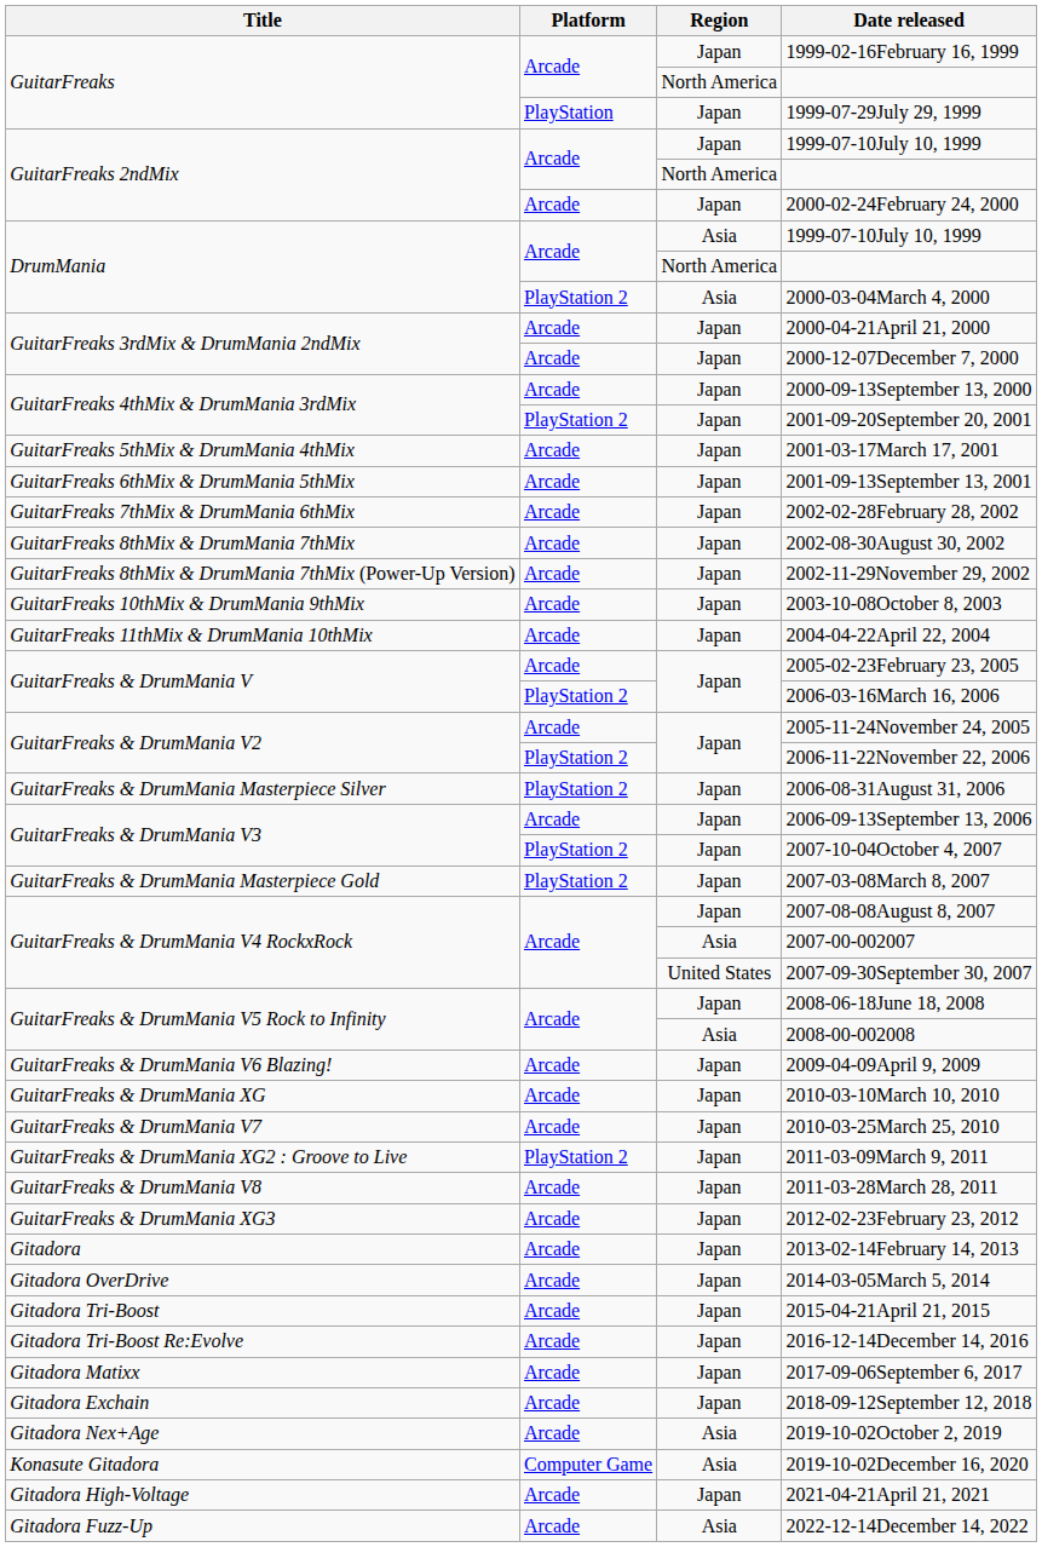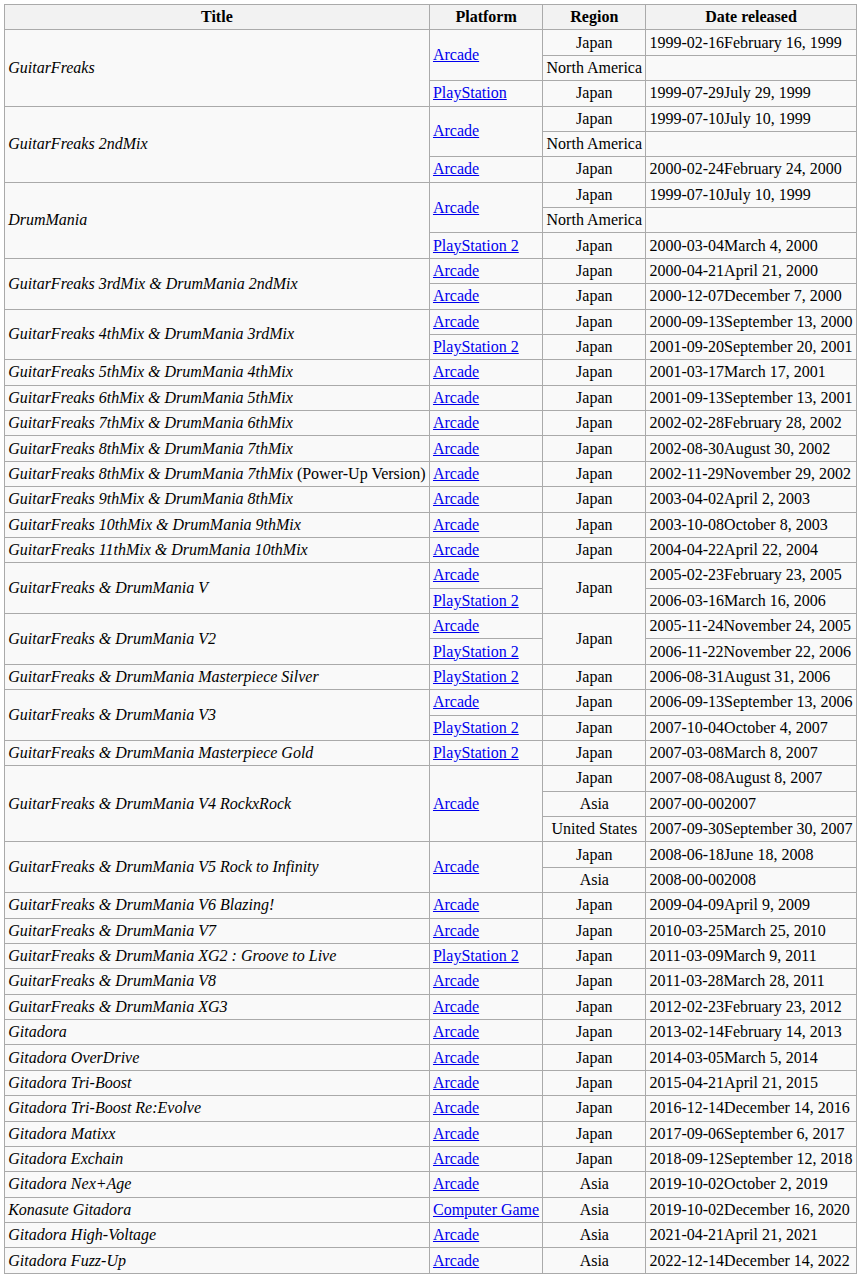DrumMania / 1999-07-10July 10, 1999 | Region: Asia -> Japan
2000-03-04March 4, 2000 | Region: Asia -> Japan
+ row: GuitarFreaks 9thMix & DrumMania 8thMix | Arcade | Japan | 2003-04-02April 2, 2003
- row: GuitarFreaks & DrumMania XG | Arcade | Japan | 2010-03-10March 10, 2010
2021-04-21April 21, 2021 | Region: Japan -> Asia
